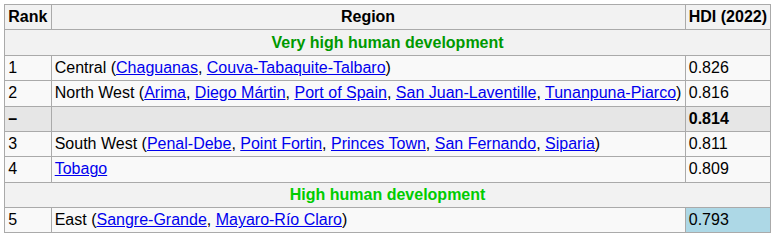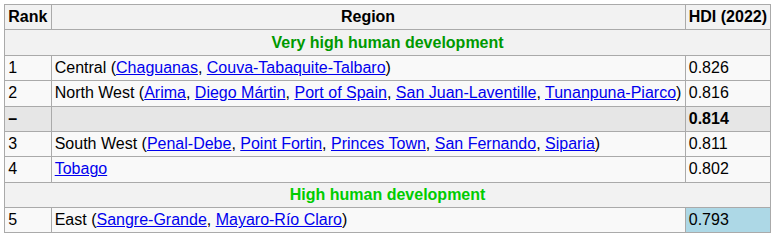Tobago | HDI (2022): 0.809 -> 0.802
